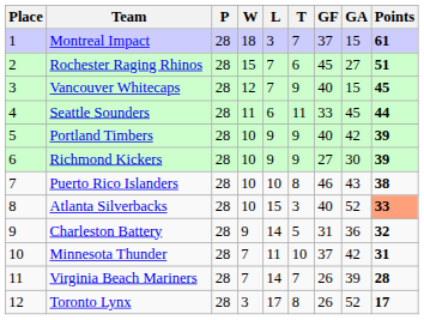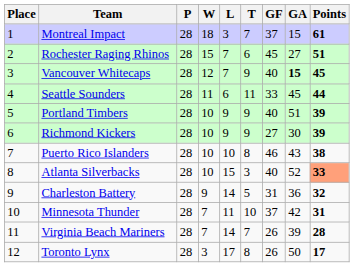Vancouver Whitecaps | GA: normal -> bold
Portland Timbers | GA: 42 -> 51
Toronto Lynx | GA: 52 -> 50
